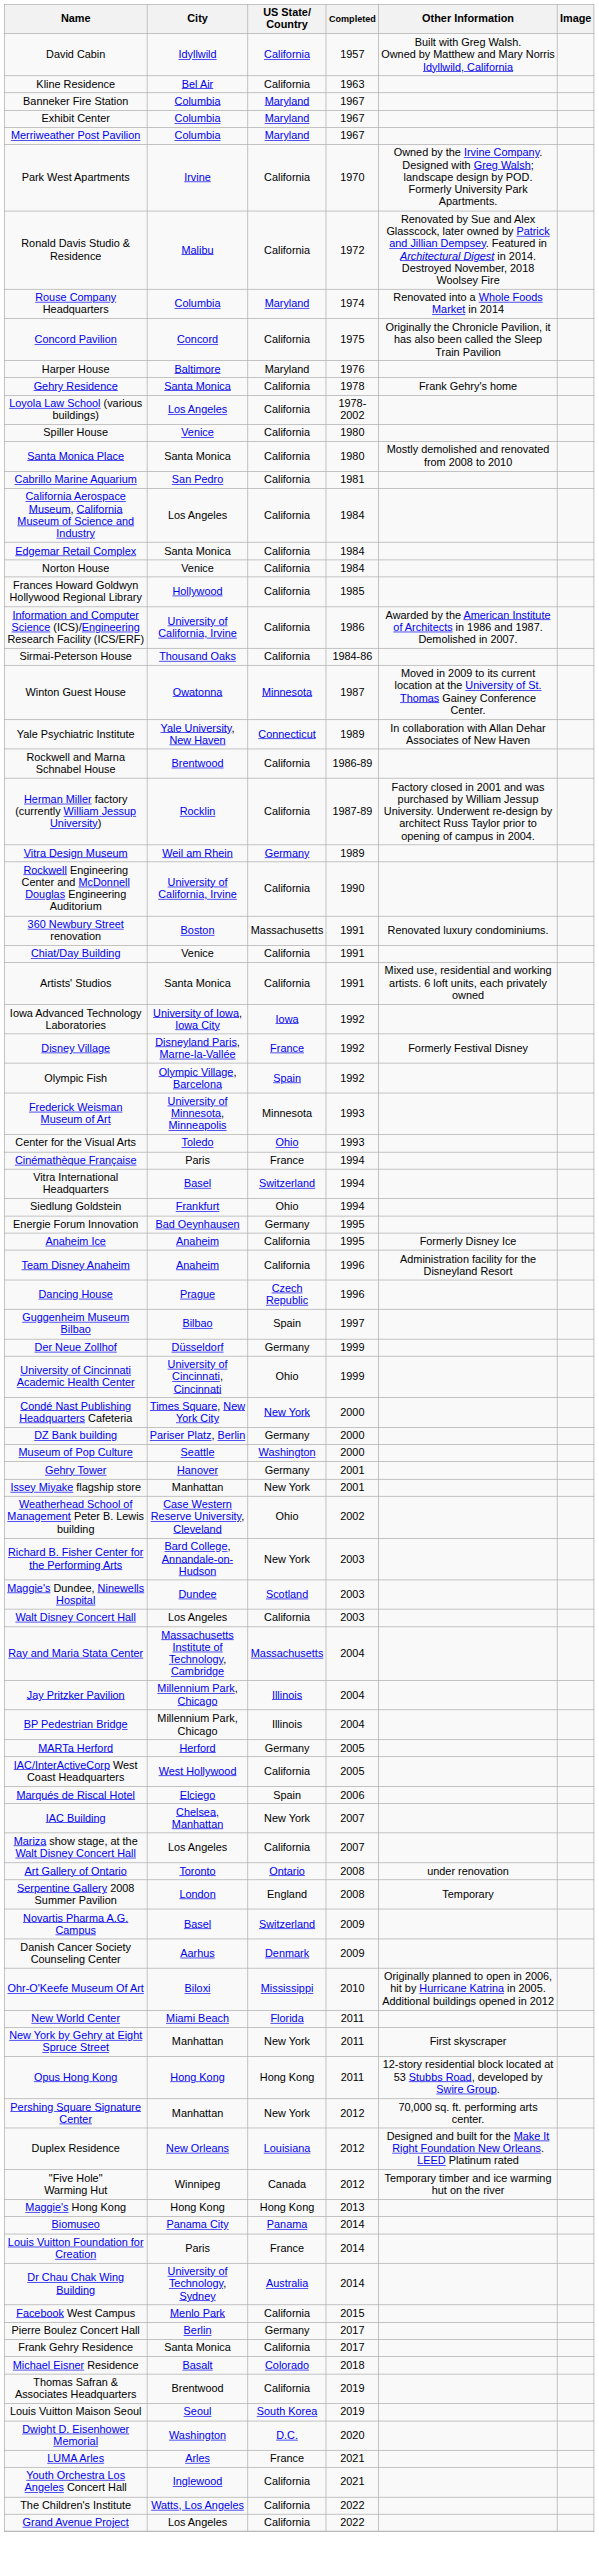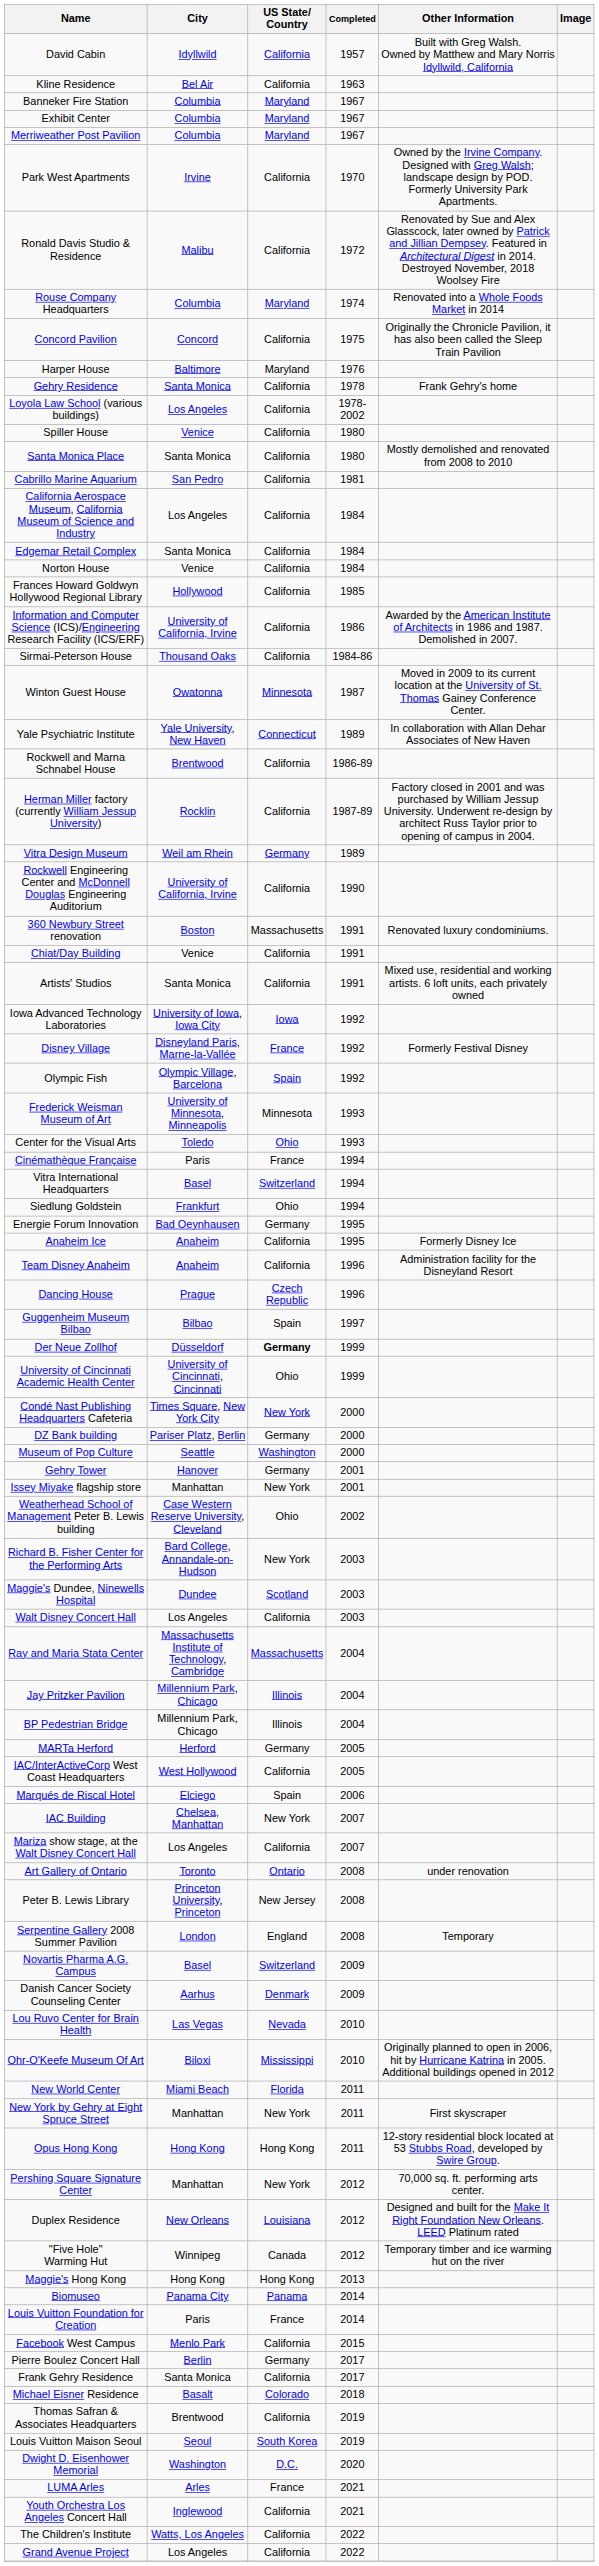Der Neue Zollhof | US State/ Country: normal -> bold
+ row: Peter B. Lewis Library | Princeton University, Princeton | New Jersey | 2008
+ row: Lou Ruvo Center for Brain Health | Las Vegas | Nevada | 2010
- row: Dr Chau Chak Wing Building | University of Technology, Sydney | Australia | 2014
